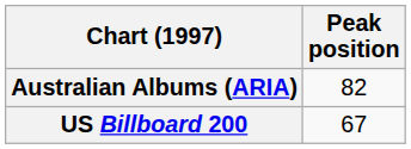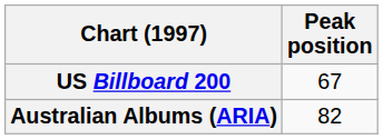rows swapped: Australian Albums (ARIA) <-> US Billboard 200
